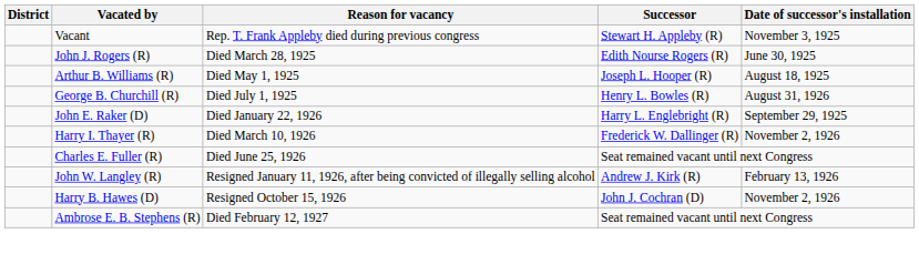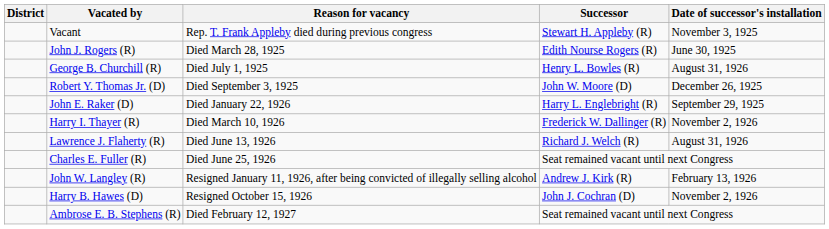- row: Arthur B. Williams (R) | Died May 1, 1925 | Joseph L. Hooper (R) | August 18, 1925
+ row: Robert Y. Thomas Jr. (D) | Died September 3, 1925 | John W. Moore (D) | December 26, 1925
+ row: Lawrence J. Flaherty (R) | Died June 13, 1926 | Richard J. Welch (R) | August 31, 1926
